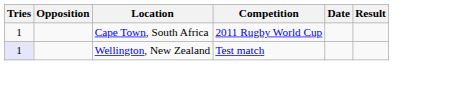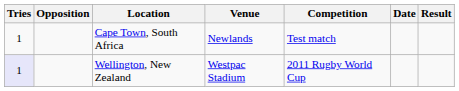+ column: Venue | Newlands | Westpac Stadium
Cape Town, South Africa | Competition: 2011 Rugby World Cup -> Test match
Wellington, New Zealand | Competition: Test match -> 2011 Rugby World Cup
